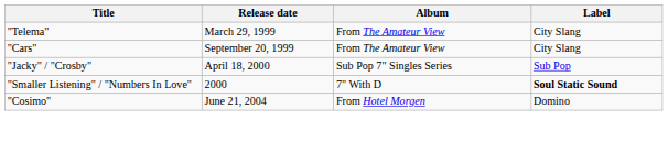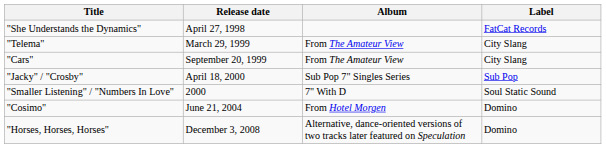+ row: "She Understands the Dynamics" | April 27, 1998 | FatCat Records
"Smaller Listening" / "Numbers In Love" | Label: bold -> normal
+ row: "Horses, Horses, Horses" | December 3, 2008 | Alternative, dance-oriented versions of two tracks later featured on Speculation | Domino
